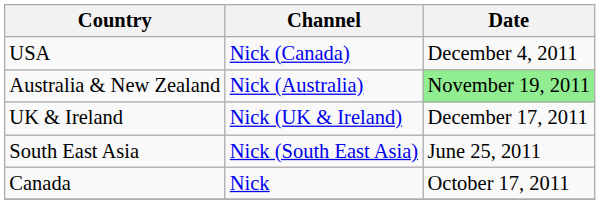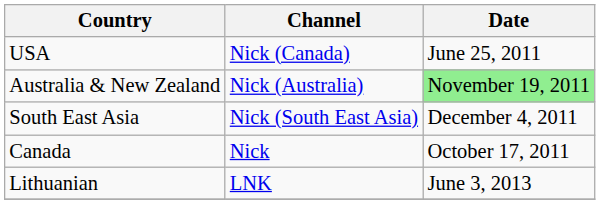USA | Date: December 4, 2011 -> June 25, 2011
- row: UK & Ireland | Nick (UK & Ireland) | December 17, 2011
South East Asia | Date: June 25, 2011 -> December 4, 2011
+ row: Lithuanian | LNK | June 3, 2013
